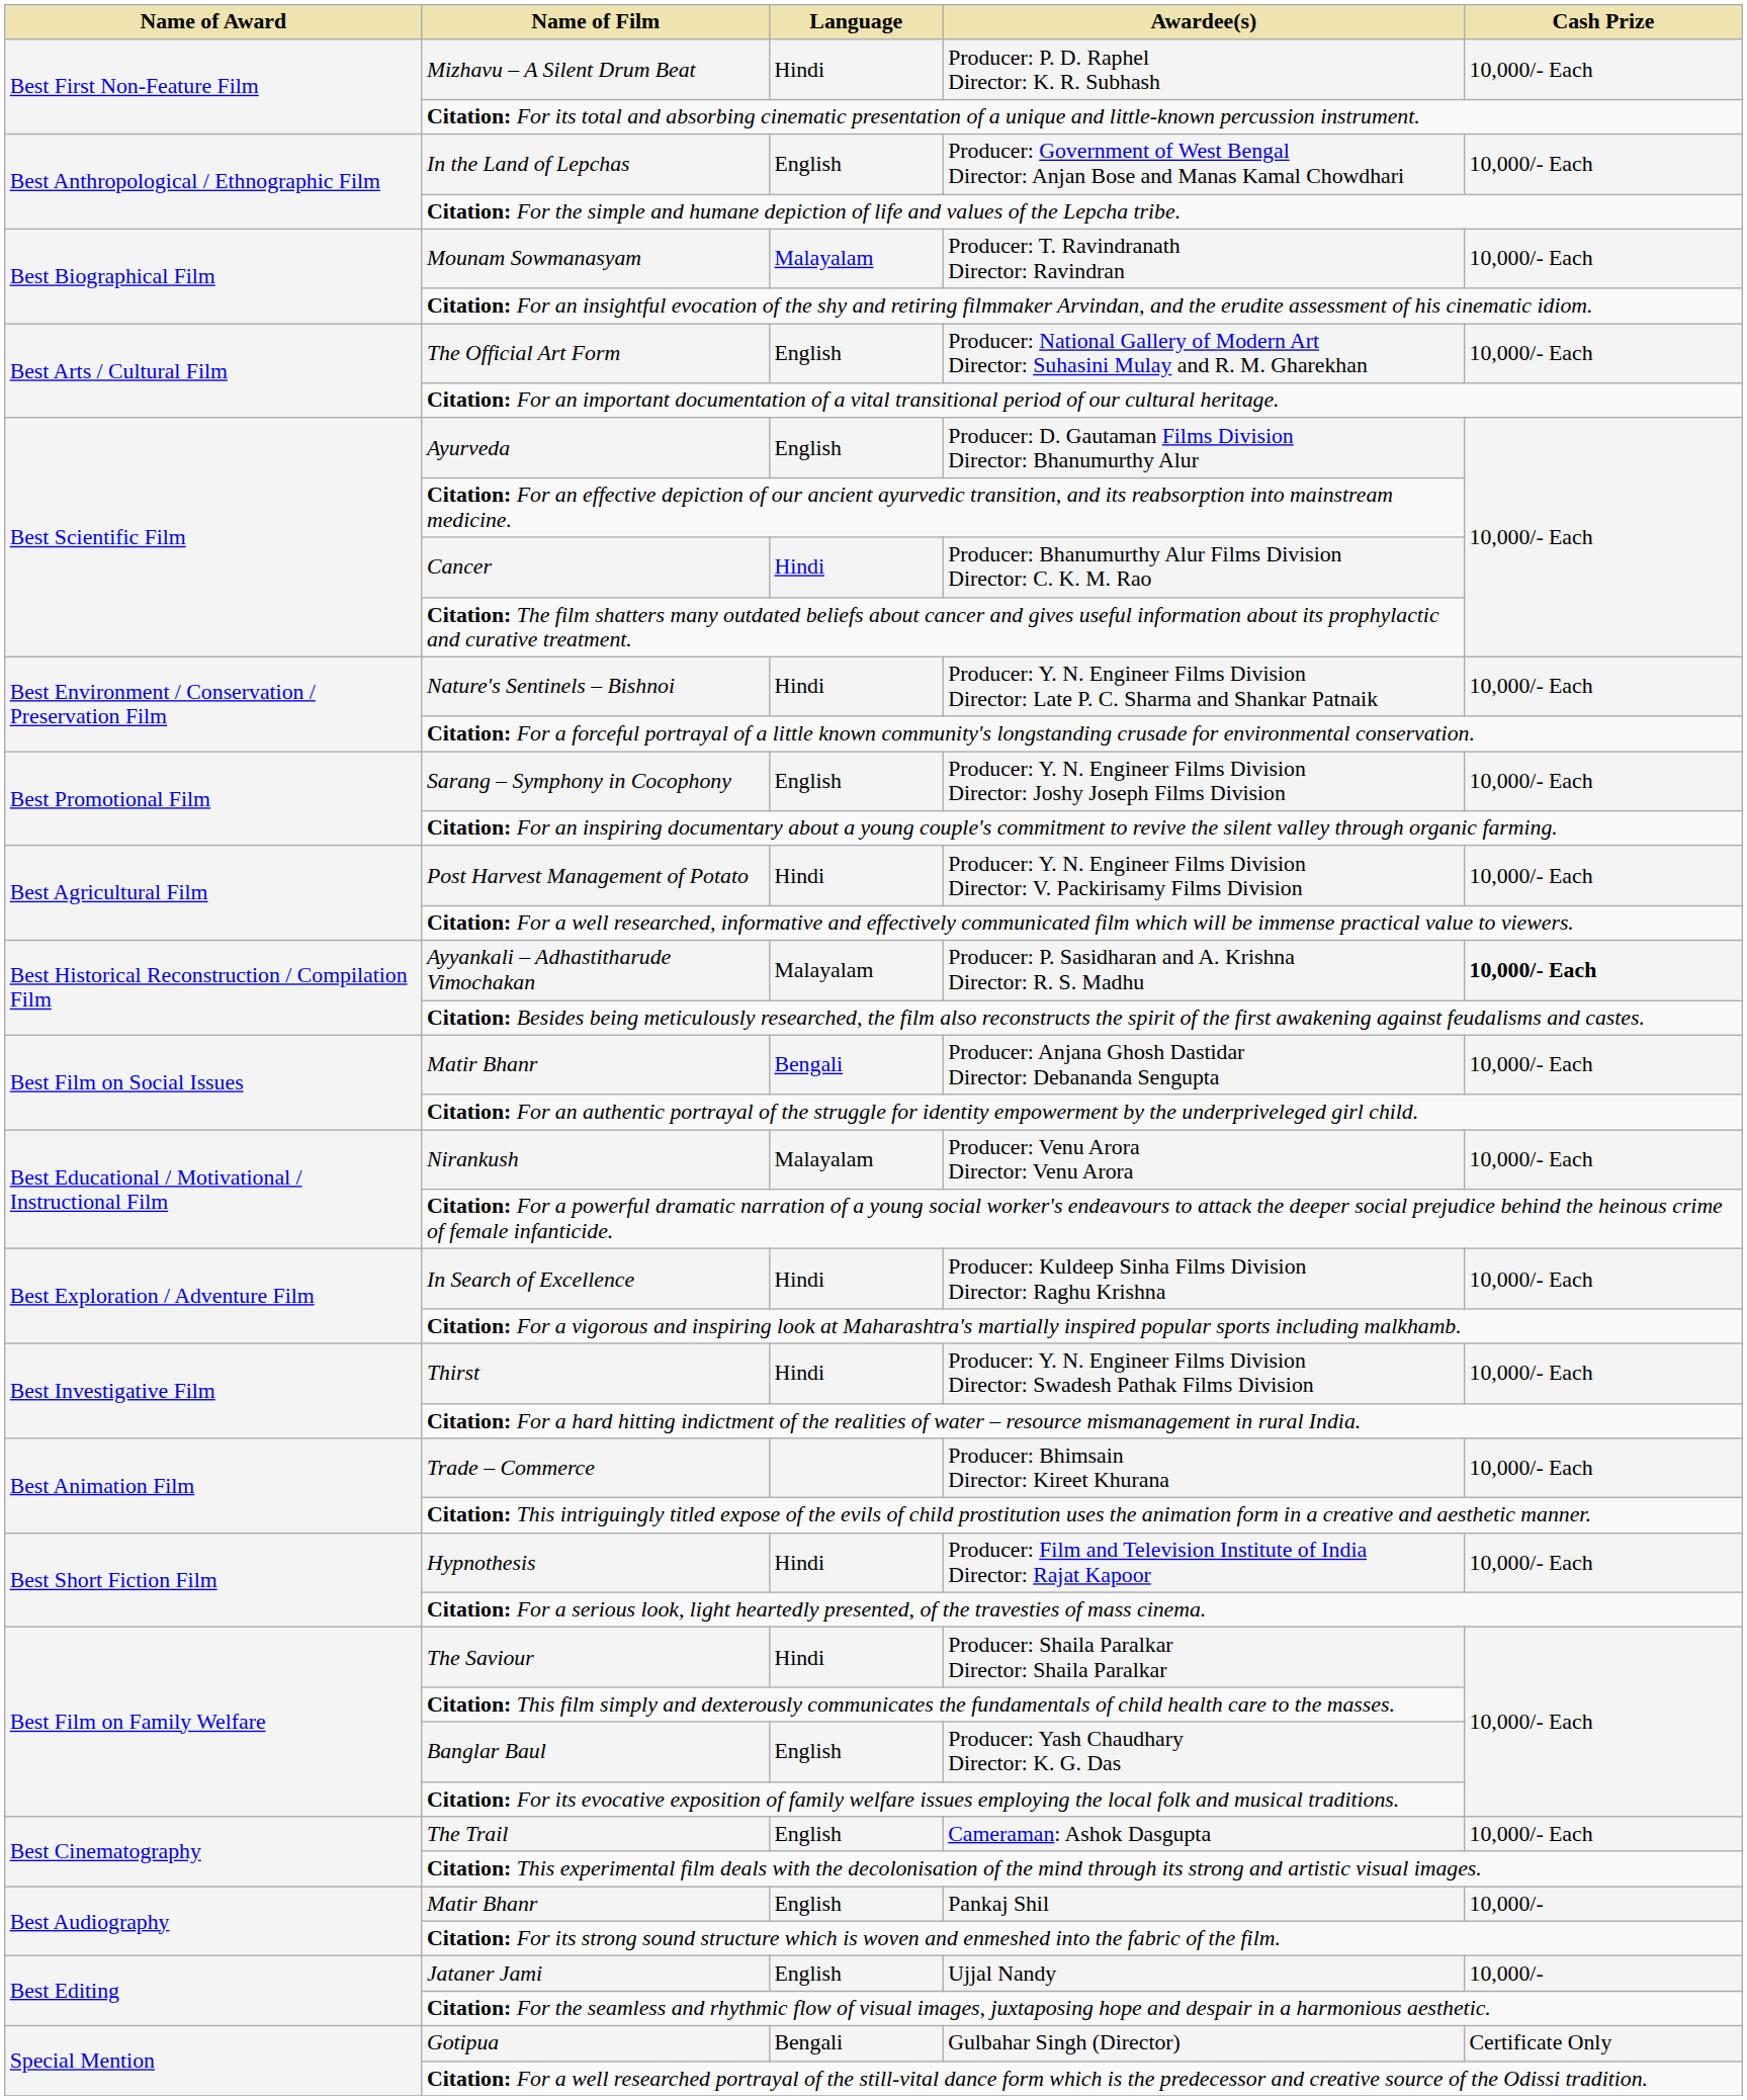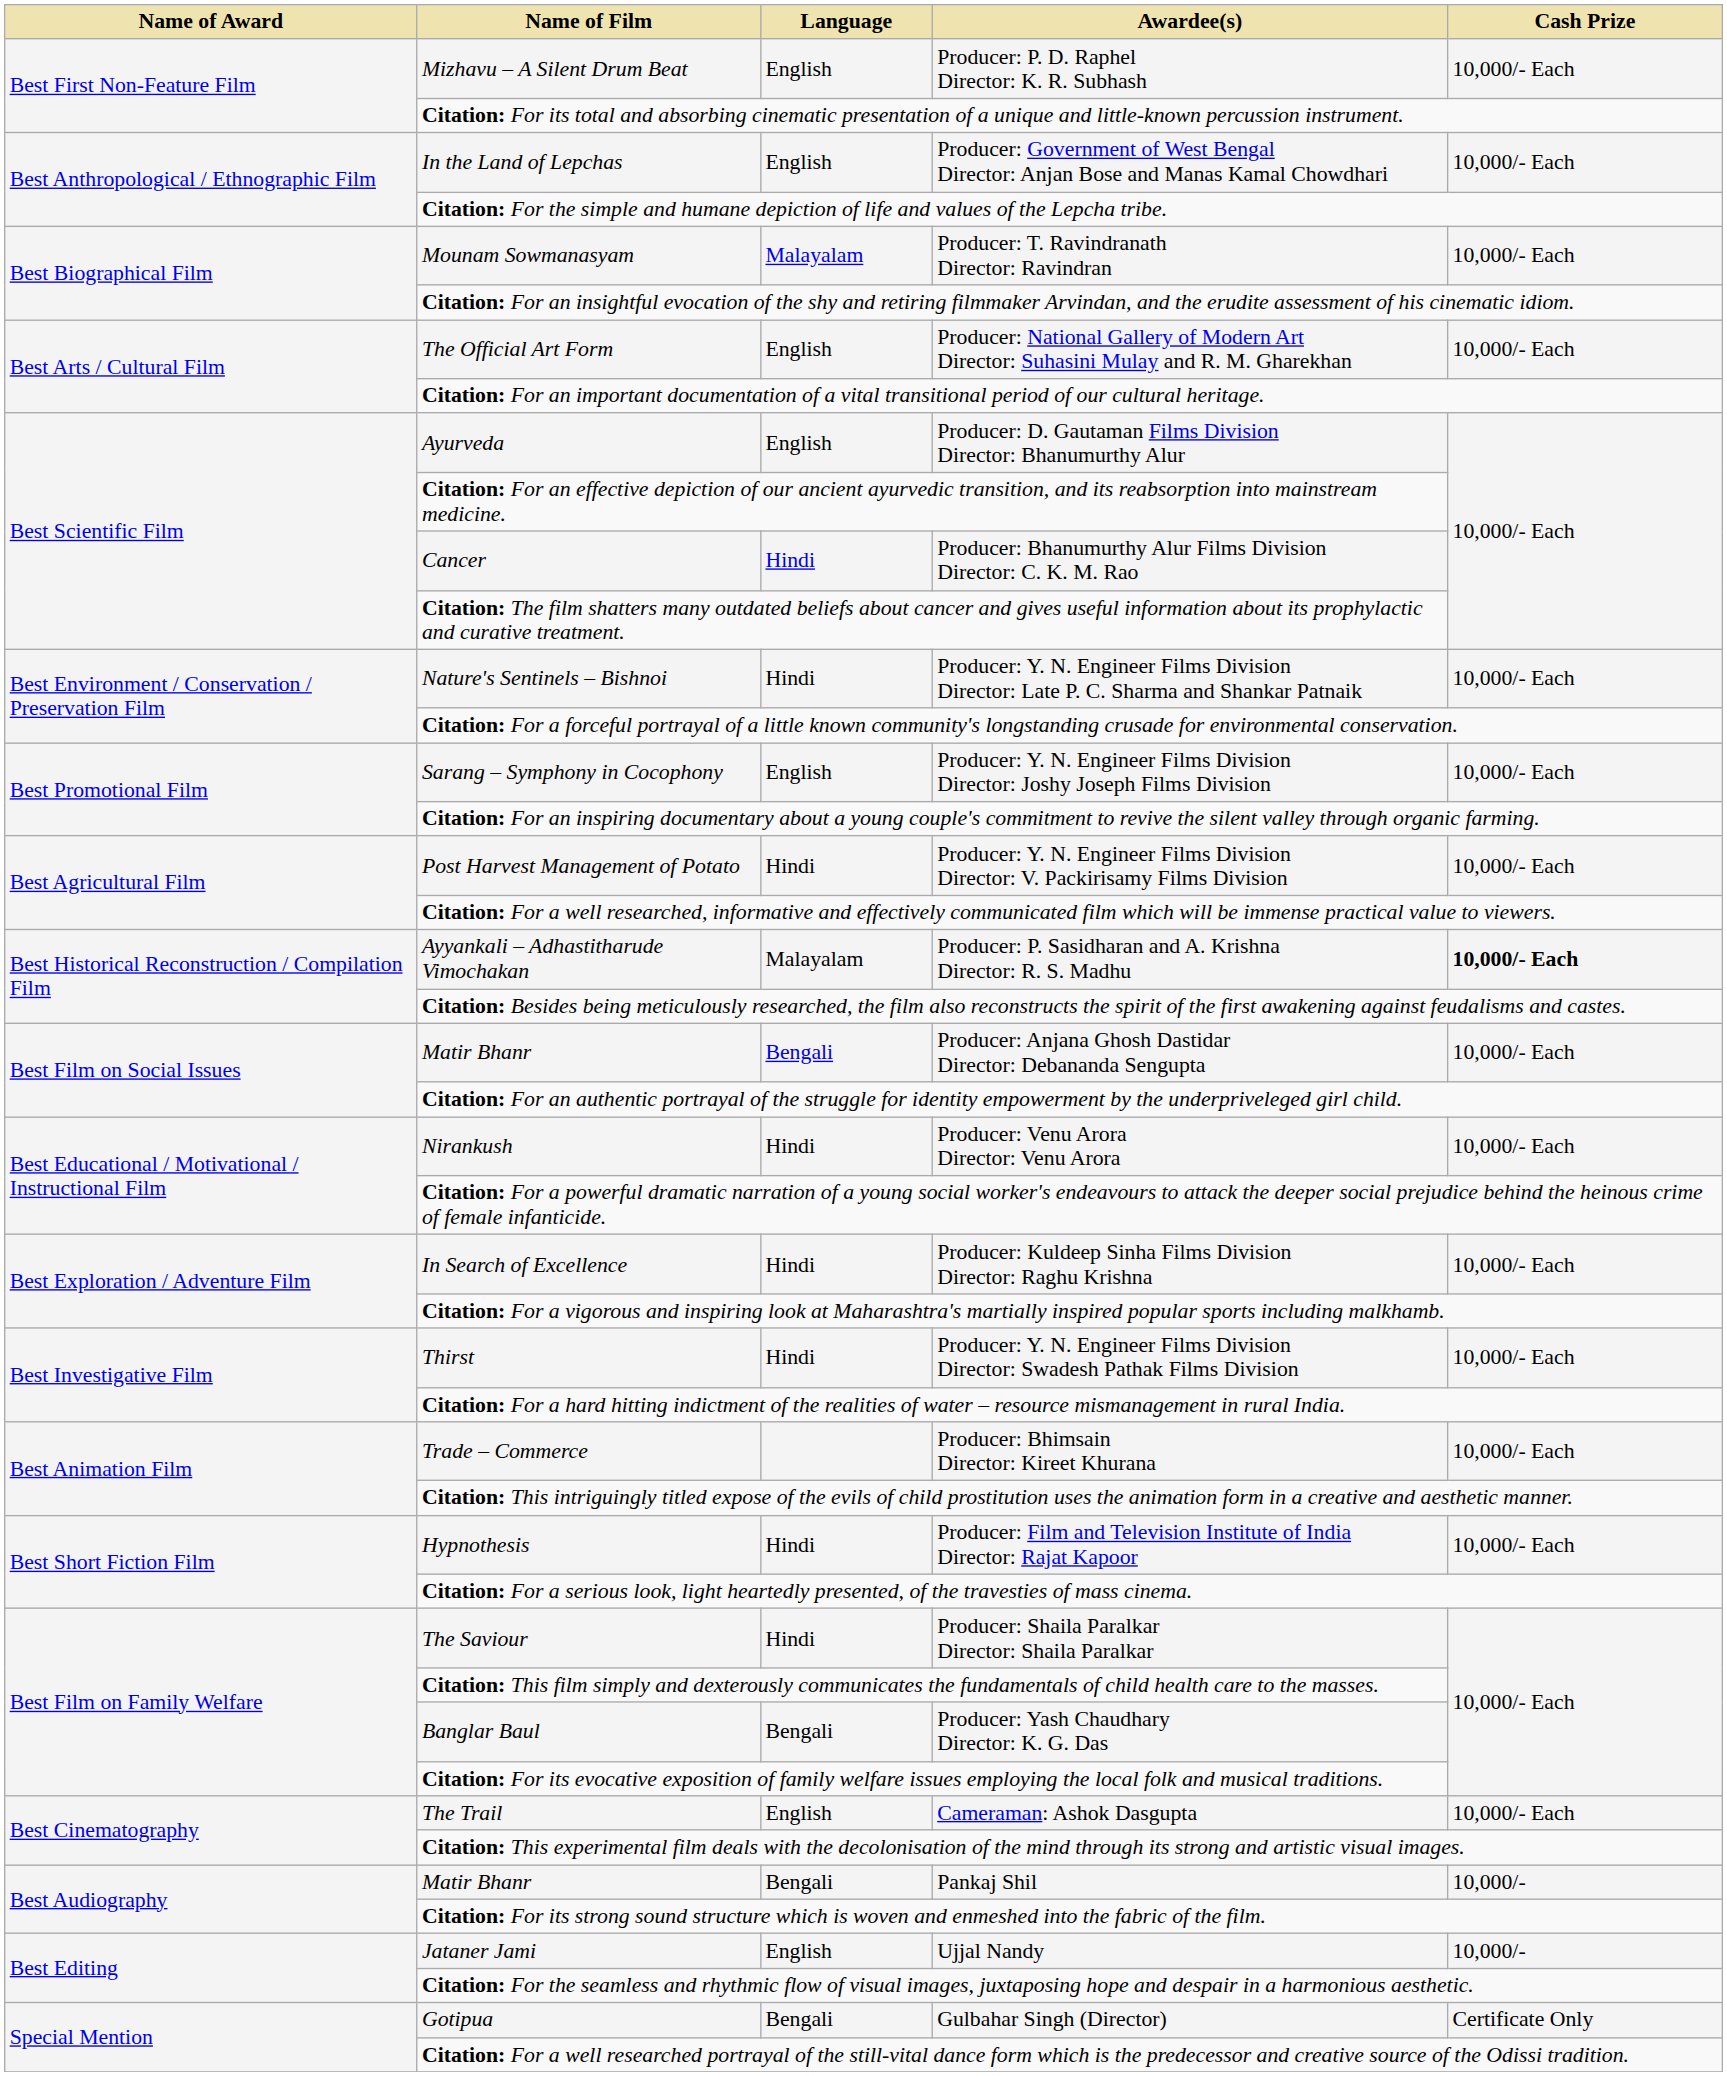Producer: P. D. Raphel Director: K. R. Subhash | Language: Hindi -> English
Producer: Venu Arora Director: Venu Arora | Language: Malayalam -> Hindi
Producer: Yash Chaudhary Director: K. G. Das | Language: English -> Bengali
Pankaj Shil | Language: English -> Bengali
